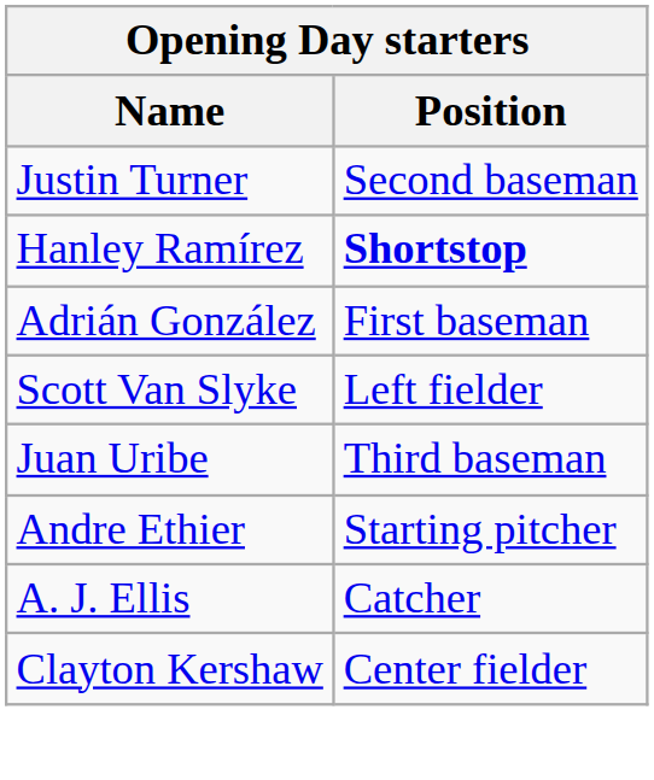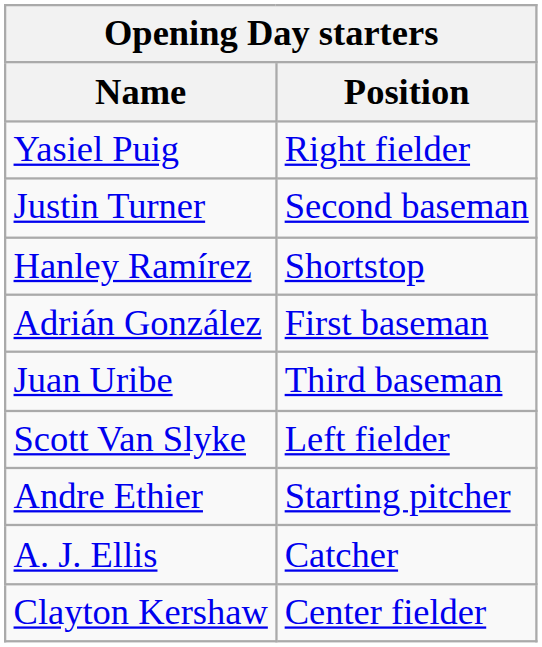+ row: Yasiel Puig | Right fielder
Hanley Ramírez | Position: bold -> normal
rows swapped: Scott Van Slyke <-> Juan Uribe
